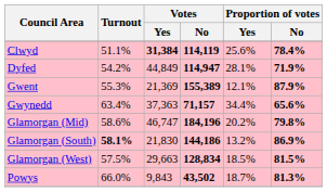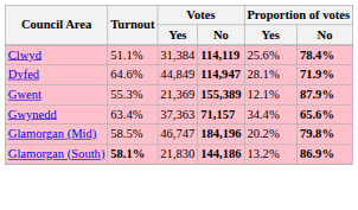Clwyd | Votes / Yes: bold -> normal
Dyfed | Turnout: 54.2% -> 64.6%
Glamorgan (Mid) | Turnout: 58.6% -> 58.5%
- row: Glamorgan (West) | 57.5% | 29,663 | 128,834 | 18.5% | 81.5%
- row: Powys | 66.0% | 9,843 | 43,502 | 18.7% | 81.3%
